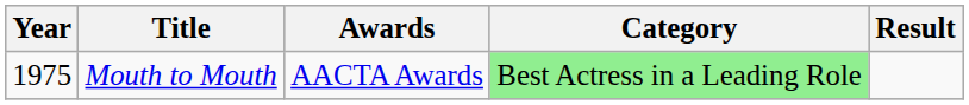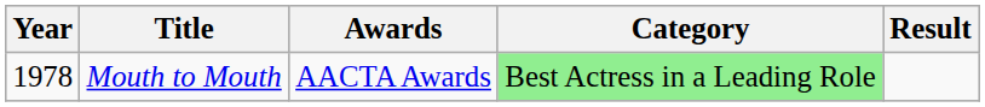Mouth to Mouth | Year: 1975 -> 1978
